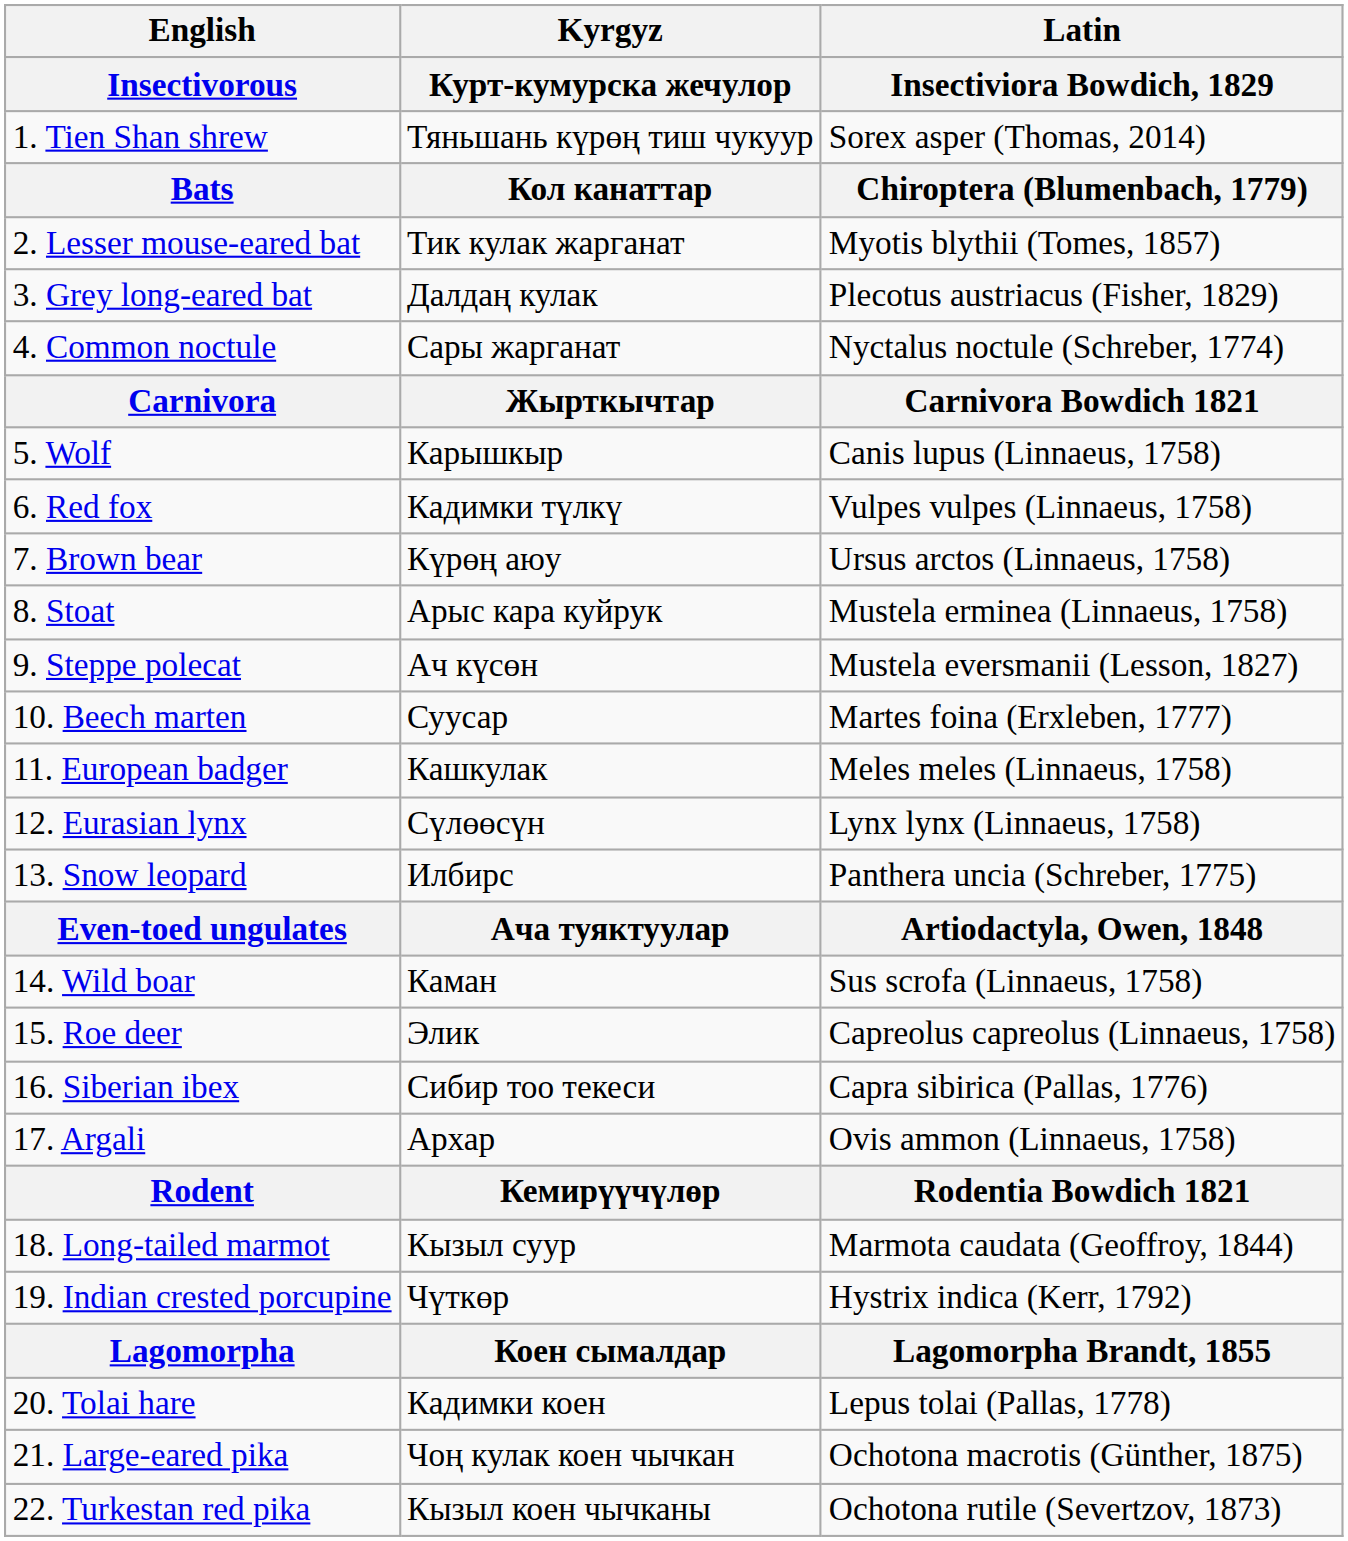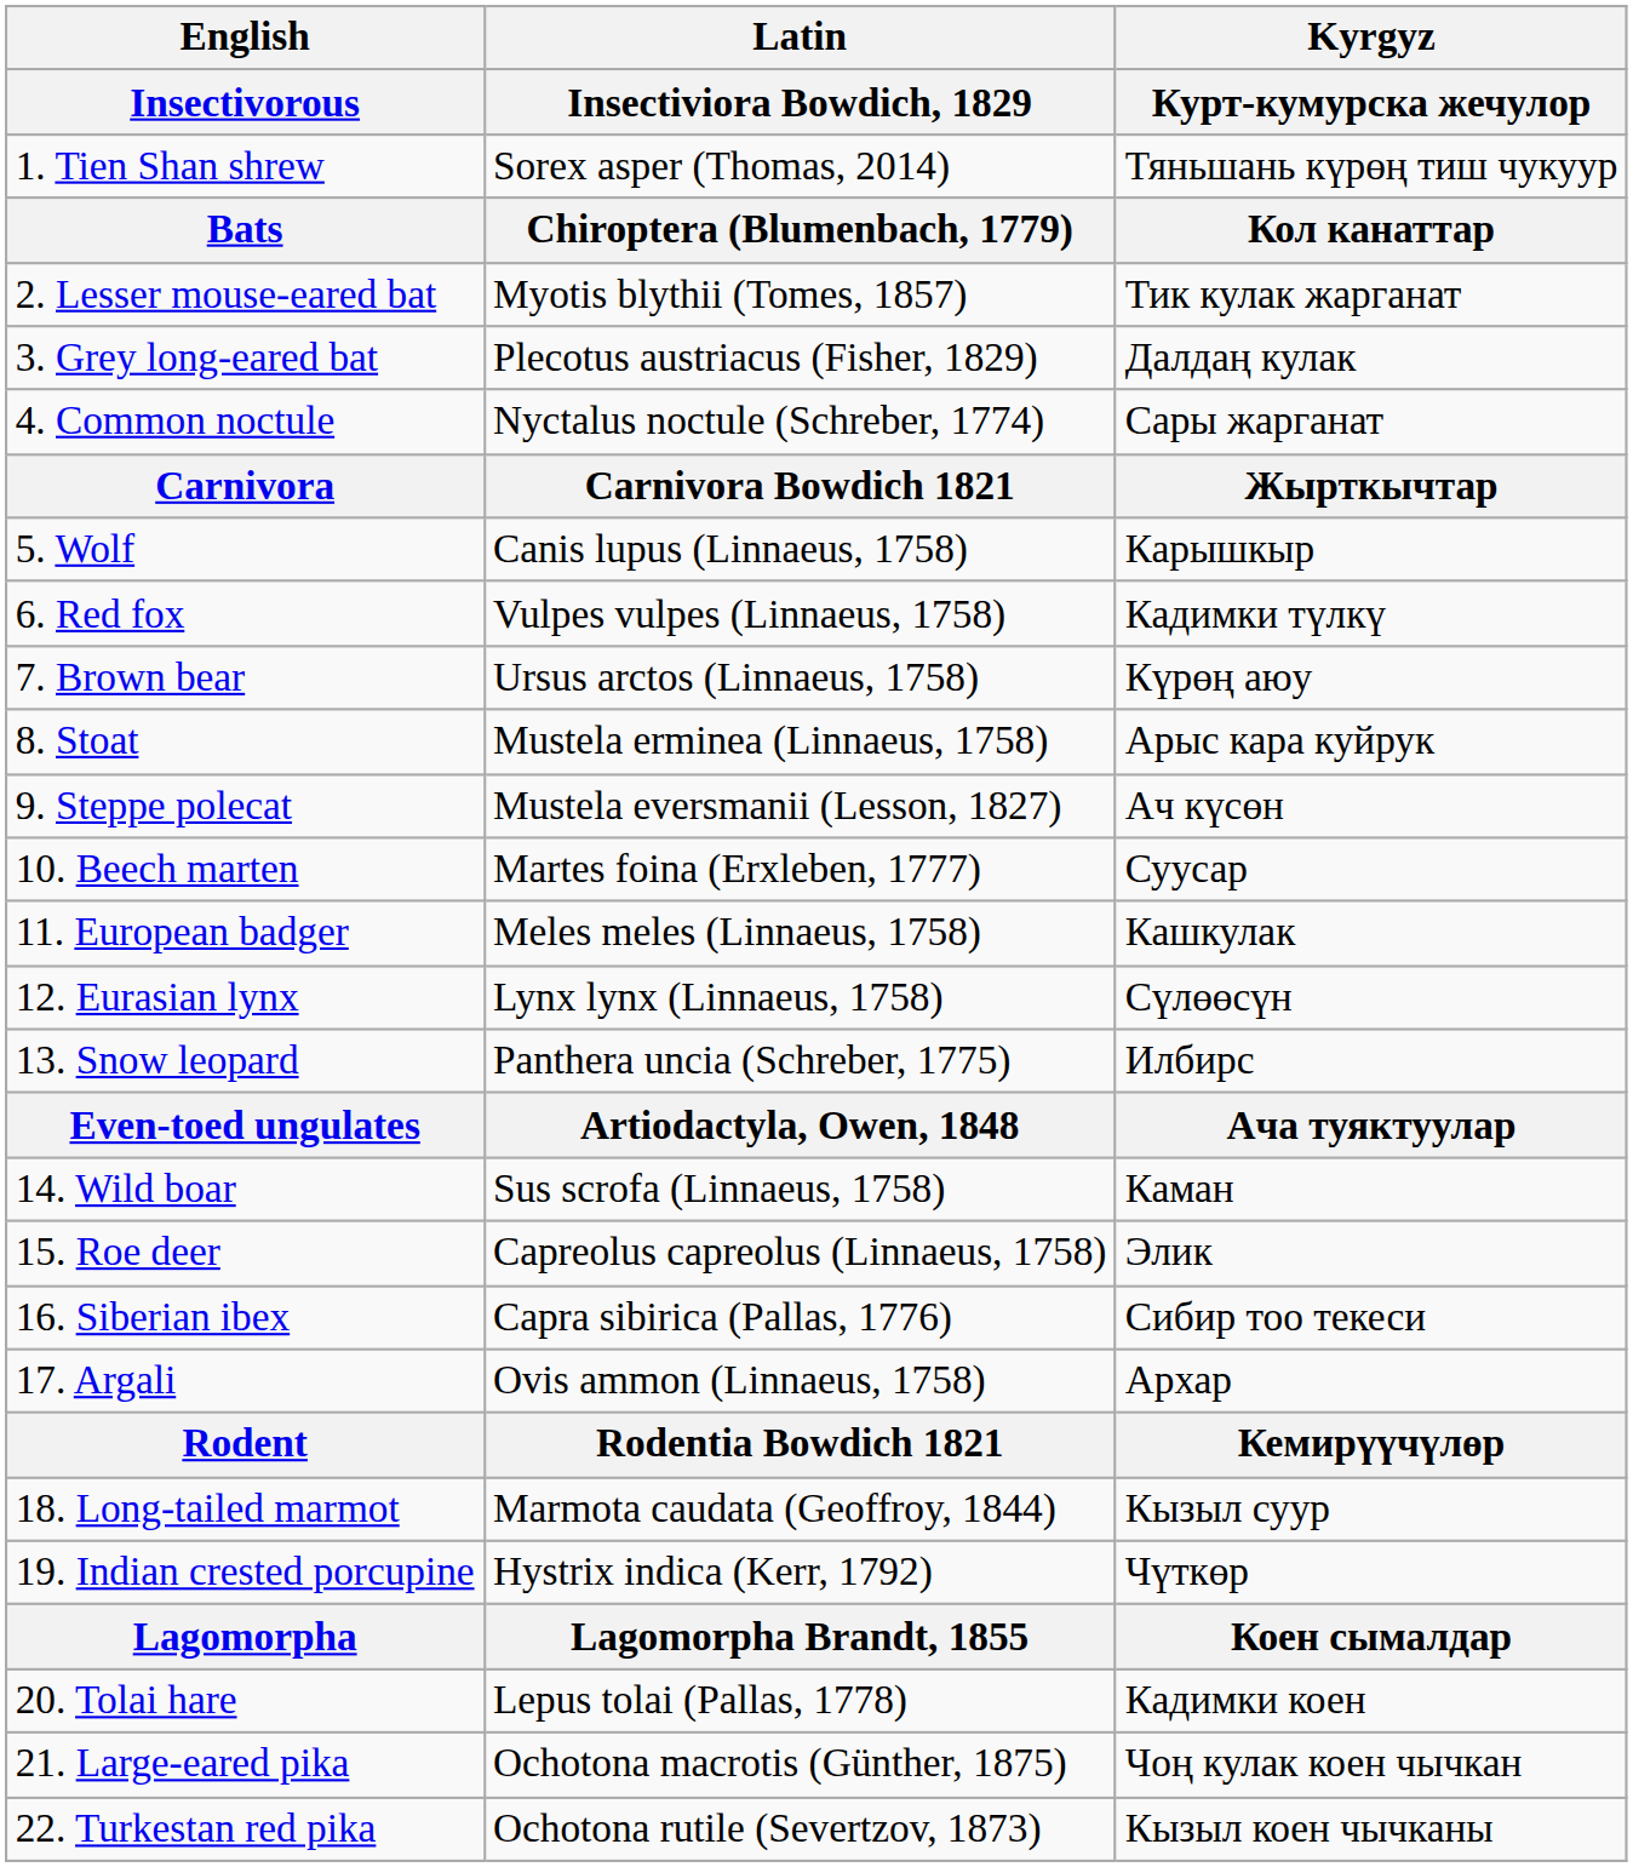columns swapped: Latin / Insectiviora Bowdich, 1829 <-> Kyrgyz / Курт-кумурска жечулор
